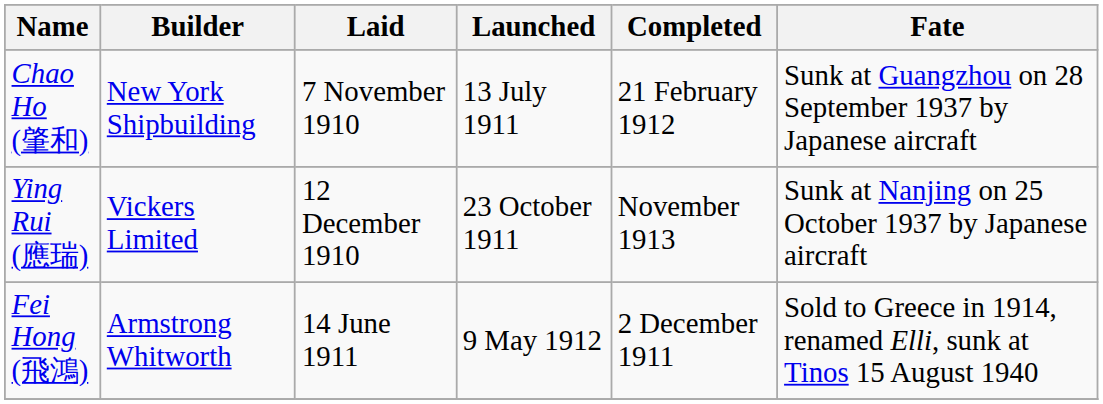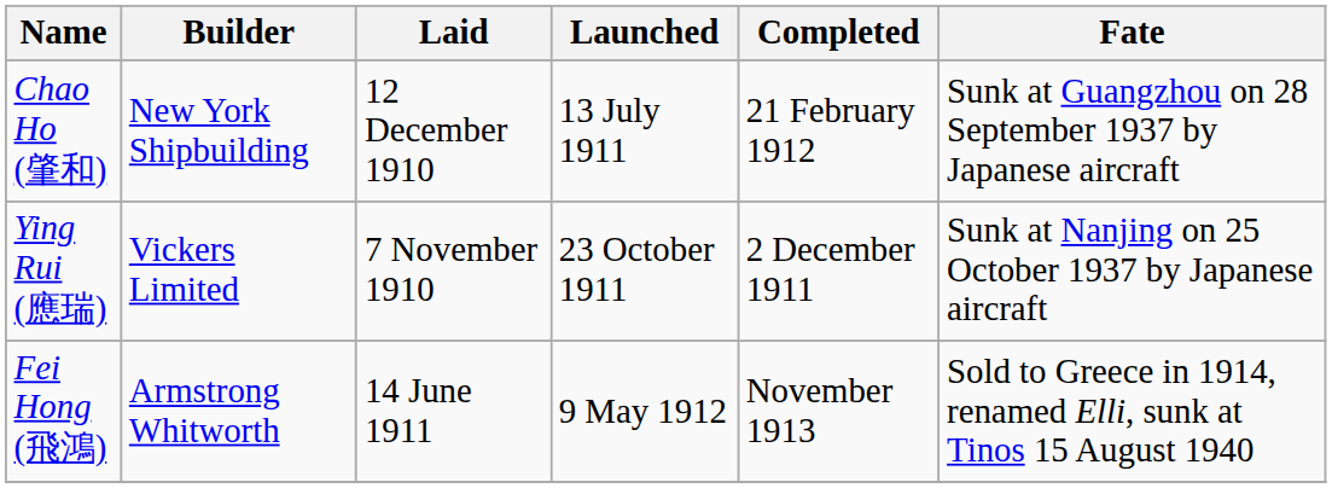Chao Ho (肇和) | Laid: 7 November 1910 -> 12 December 1910
Ying Rui (應瑞) | Laid: 12 December 1910 -> 7 November 1910
Ying Rui (應瑞) | Completed: November 1913 -> 2 December 1911
Fei Hong (飛鴻) | Completed: 2 December 1911 -> November 1913
